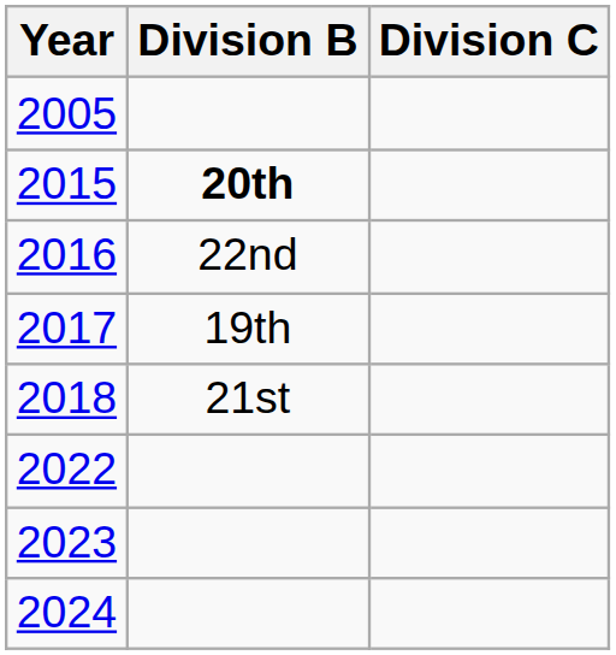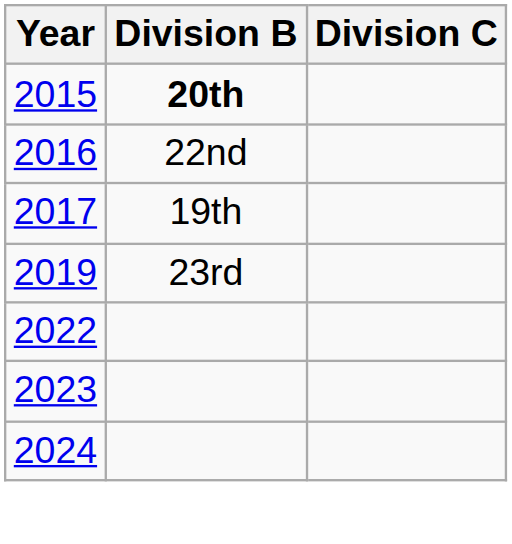- row: 2005
- row: 2018 | 21st
+ row: 2019 | 23rd
